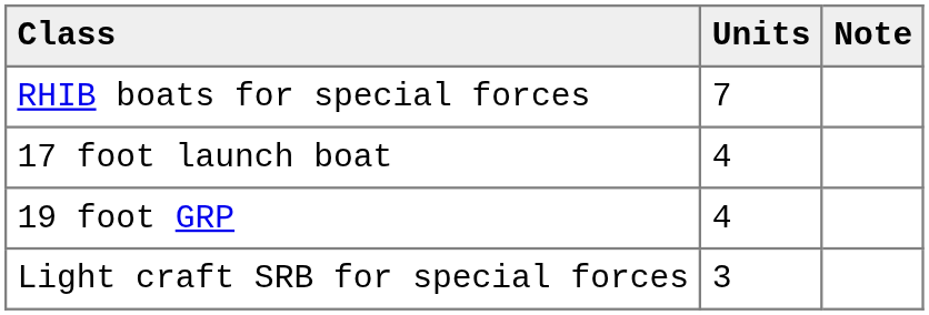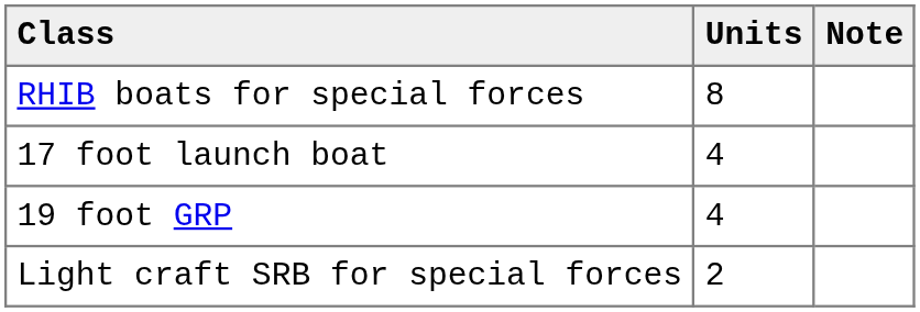RHIB boats for special forces | Units: 7 -> 8
Light craft SRB for special forces | Units: 3 -> 2
